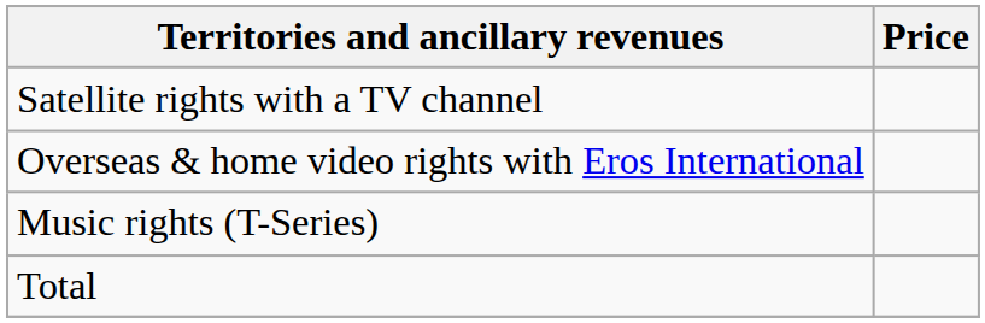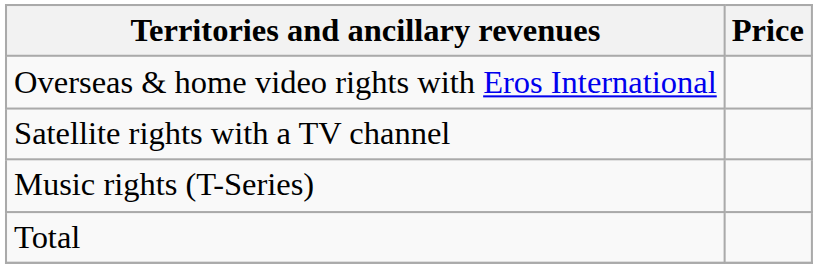rows swapped: Satellite rights with a TV channel <-> Overseas & home video rights with Eros International
